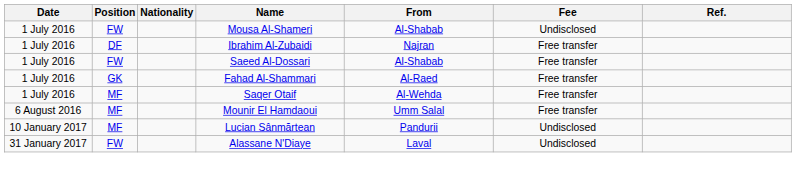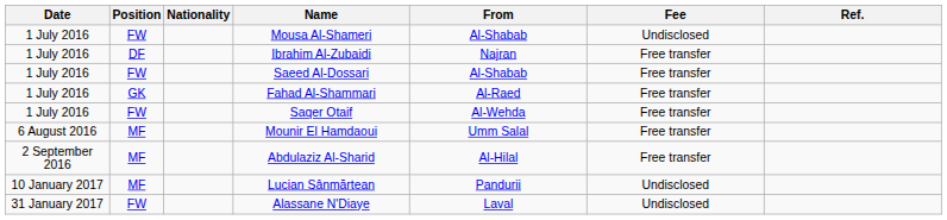Saqer Otaif | Position: MF -> FW
+ row: 2 September 2016 | MF | Abdulaziz Al-Sharid | Al-Hilal | Free transfer
